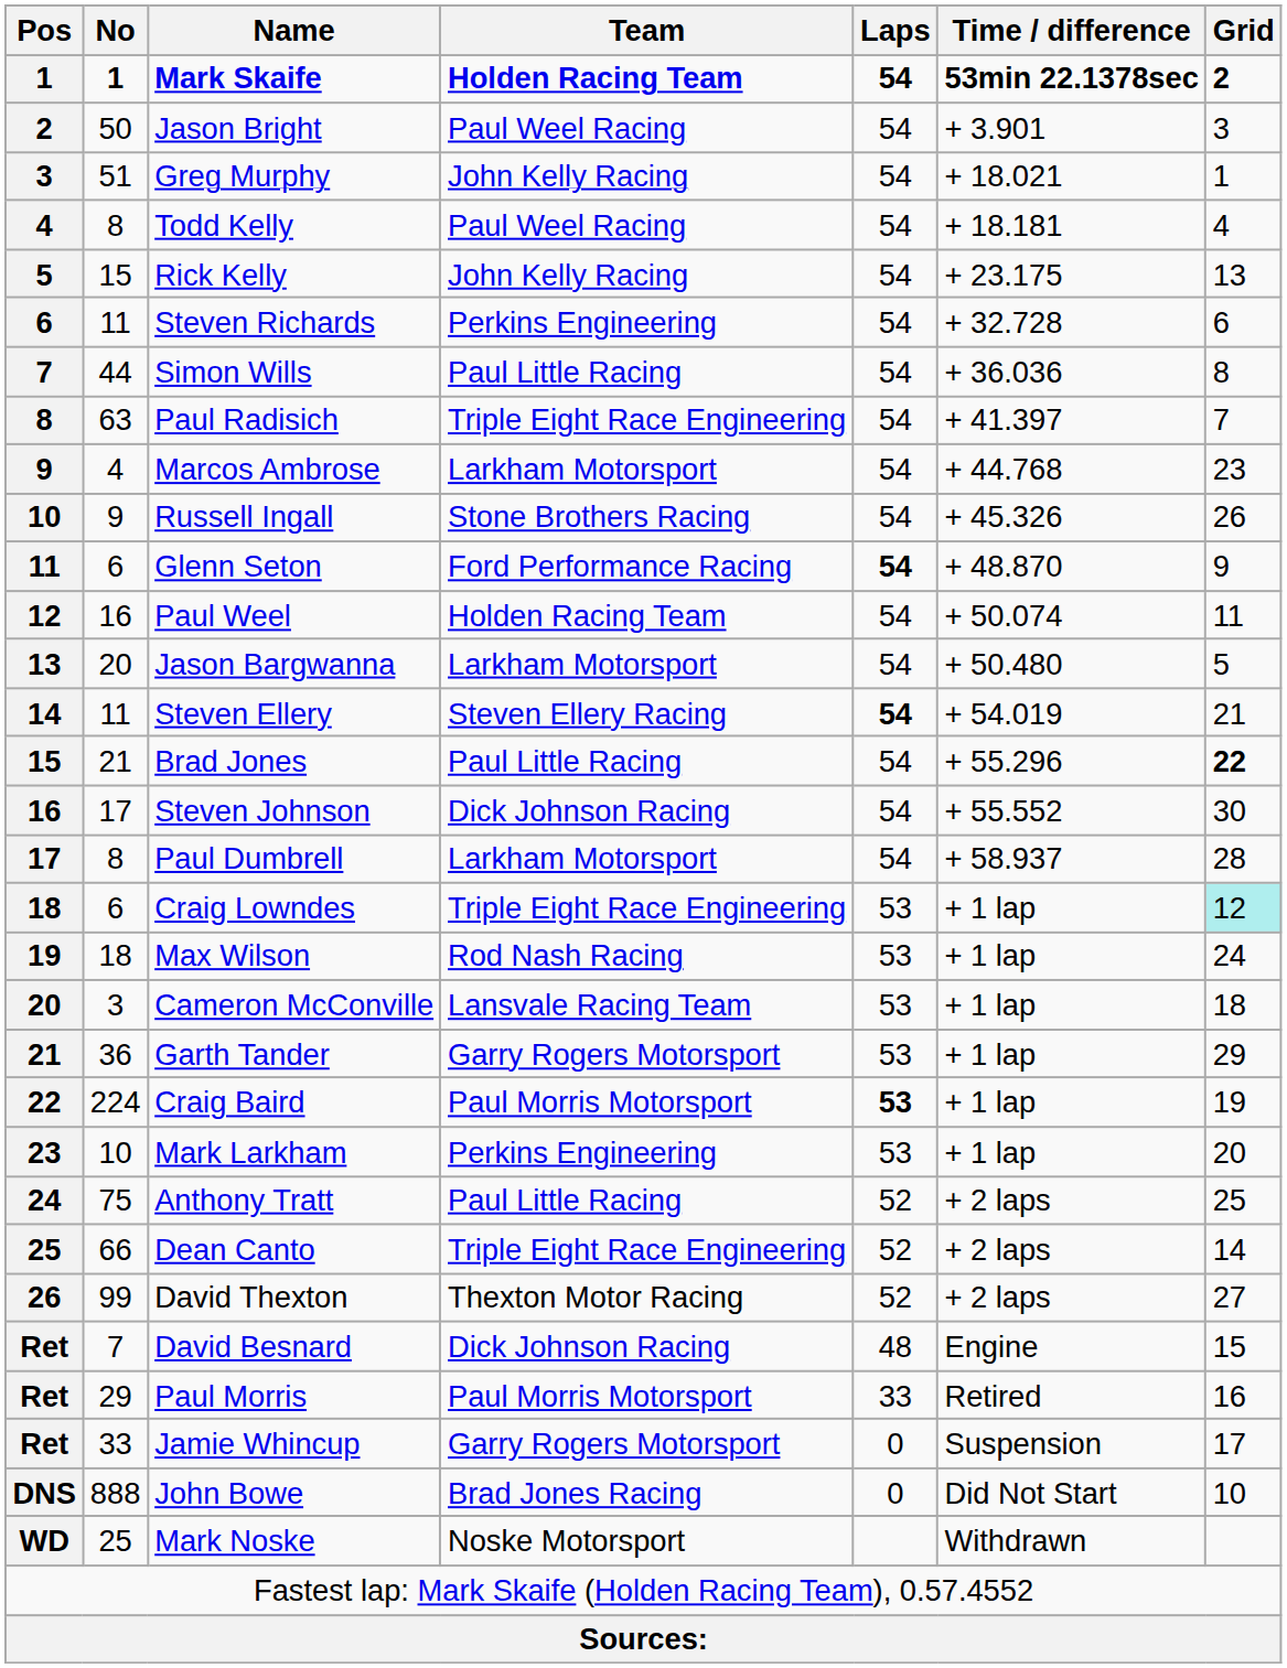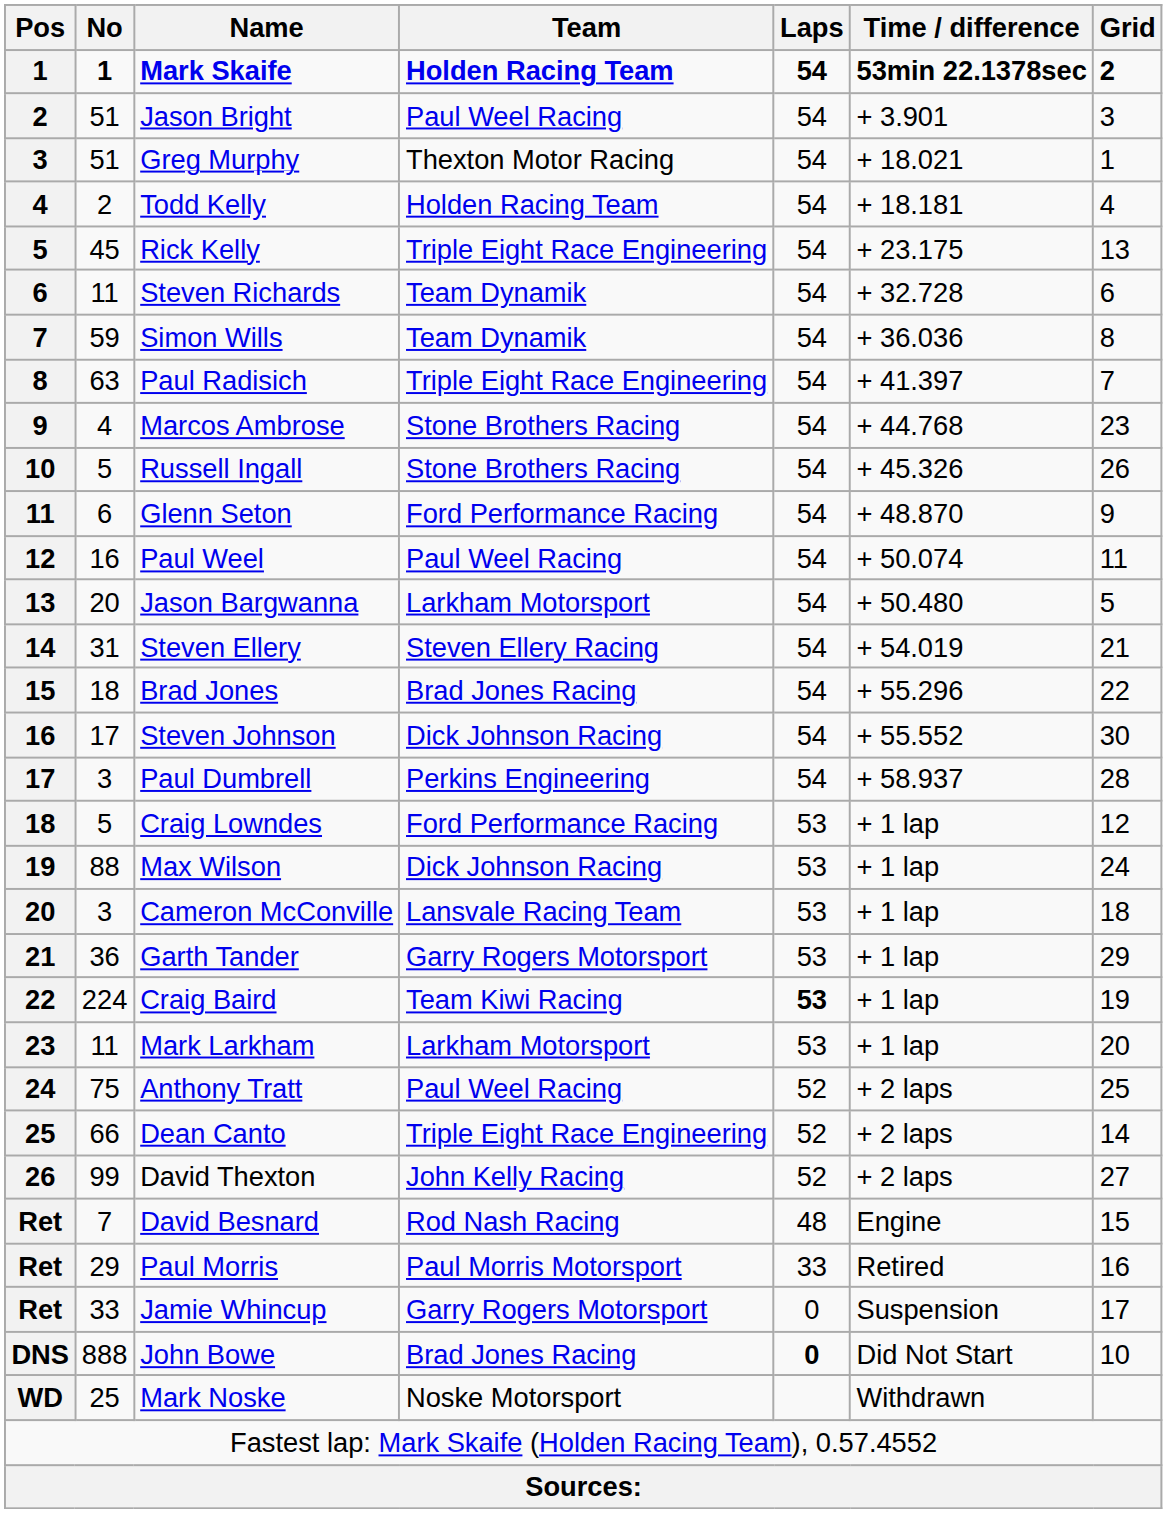Jason Bright | No: 50 -> 51
Greg Murphy | Team: John Kelly Racing -> Thexton Motor Racing
Todd Kelly | No: 8 -> 2
Todd Kelly | Team: Paul Weel Racing -> Holden Racing Team
Rick Kelly | No: 15 -> 45
Rick Kelly | Team: John Kelly Racing -> Triple Eight Race Engineering
Steven Richards | Team: Perkins Engineering -> Team Dynamik
Simon Wills | No: 44 -> 59
Simon Wills | Team: Paul Little Racing -> Team Dynamik
Marcos Ambrose | Team: Larkham Motorsport -> Stone Brothers Racing
Russell Ingall | No: 9 -> 5
Glenn Seton | Laps: bold -> normal
Paul Weel | Team: Holden Racing Team -> Paul Weel Racing
Steven Ellery | No: 11 -> 31
Steven Ellery | Laps: bold -> normal
Brad Jones | No: 21 -> 18
Brad Jones | Team: Paul Little Racing -> Brad Jones Racing
Brad Jones | Grid: bold -> normal
Paul Dumbrell | No: 8 -> 3
Paul Dumbrell | Team: Larkham Motorsport -> Perkins Engineering
Craig Lowndes | No: 6 -> 5
Craig Lowndes | Team: Triple Eight Race Engineering -> Ford Performance Racing
Craig Lowndes | Grid: paleturquoise background -> no background
Max Wilson | No: 18 -> 88
Max Wilson | Team: Rod Nash Racing -> Dick Johnson Racing
Craig Baird | Team: Paul Morris Motorsport -> Team Kiwi Racing
Mark Larkham | No: 10 -> 11
Mark Larkham | Team: Perkins Engineering -> Larkham Motorsport
Anthony Tratt | Team: Paul Little Racing -> Paul Weel Racing
David Thexton | Team: Thexton Motor Racing -> John Kelly Racing
David Besnard | Team: Dick Johnson Racing -> Rod Nash Racing
John Bowe | Laps: normal -> bold
